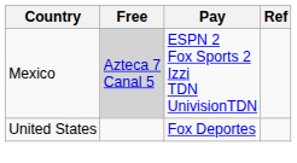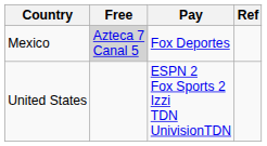Mexico | Pay: ESPN 2 Fox Sports 2 Izzi TDN UnivisionTDN -> Fox Deportes
United States | Pay: Fox Deportes -> ESPN 2 Fox Sports 2 Izzi TDN UnivisionTDN
